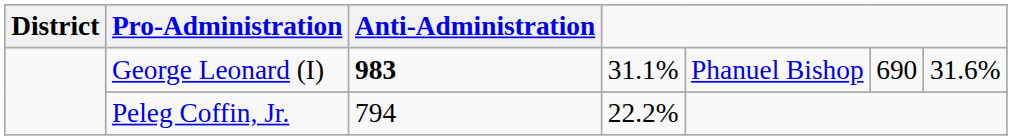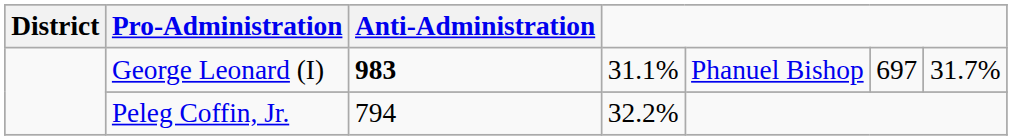George Leonard (I) | column 6: 690 -> 697
George Leonard (I) | column 7: 31.6% -> 31.7%
Peleg Coffin, Jr. | column 4: 22.2% -> 32.2%
